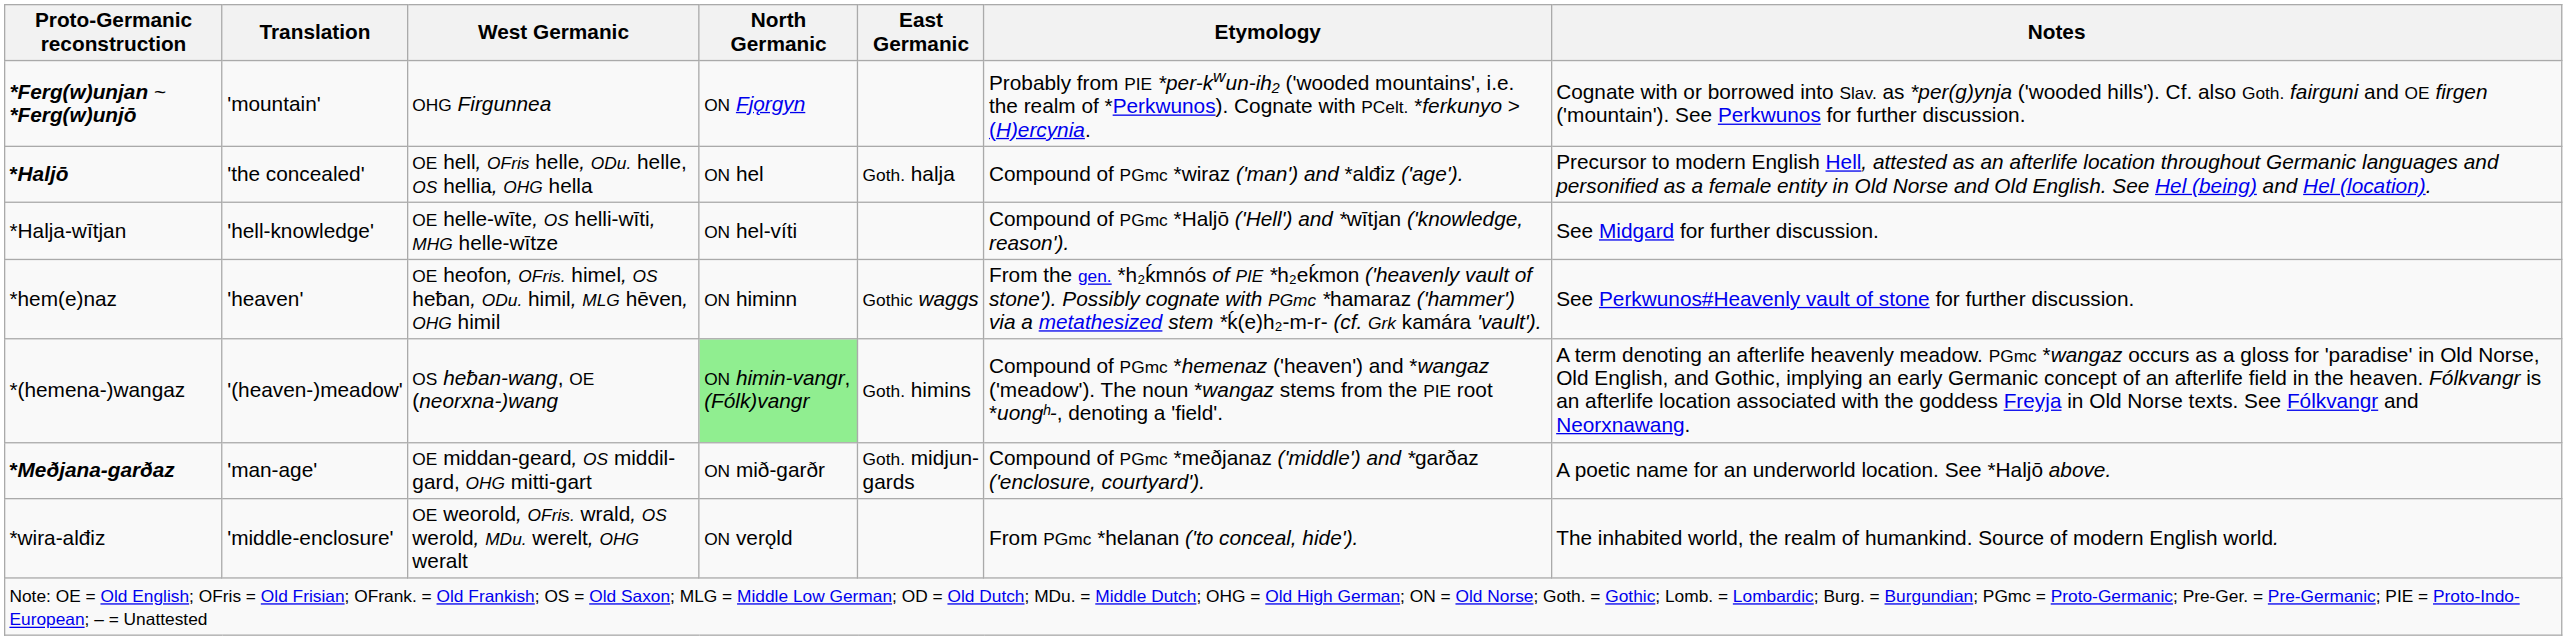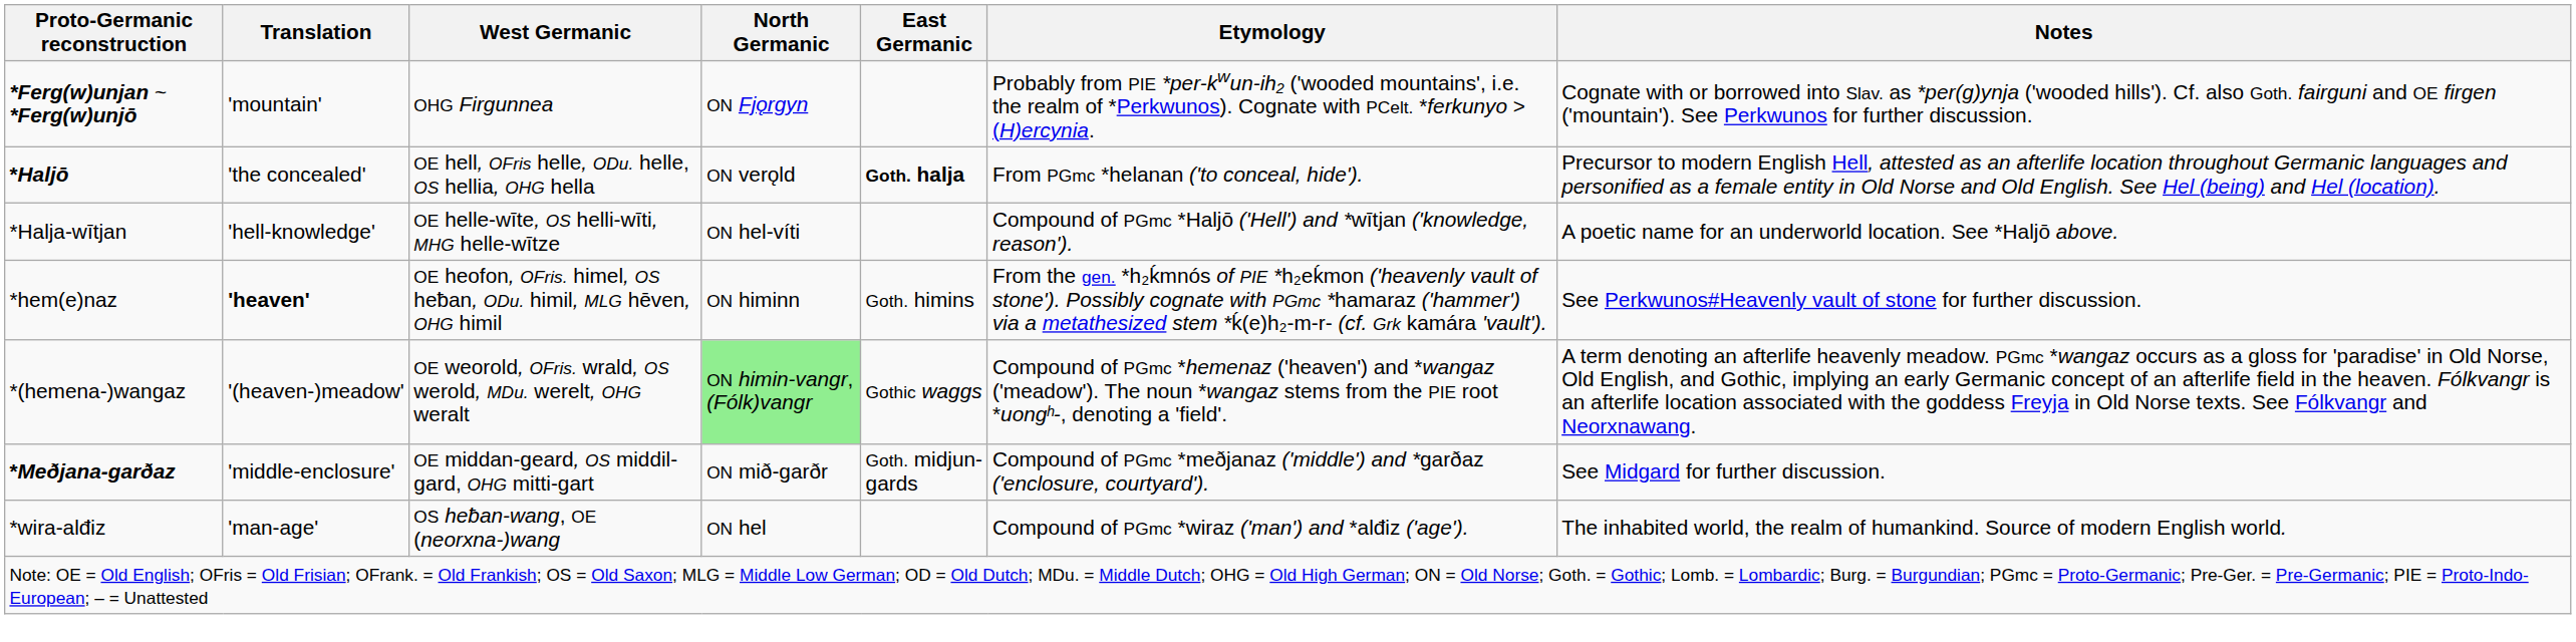*Haljō | North Germanic: ON hel -> ON verǫld
*Haljō | East Germanic: normal -> bold
*Haljō | Etymology: Compound of PGmc *wiraz ('man') and *alđiz ('age'). -> From PGmc *helanan ('to conceal, hide').
*Halja-wītjan | Notes: See Midgard for further discussion. -> A poetic name for an underworld location. See *Haljō above.
*hem(e)naz | Translation: normal -> bold
*hem(e)naz | East Germanic: Gothic waggs -> Goth. himins
*(hemena-)wangaz | West Germanic: OS heƀan-wang, OE (neorxna-)wang -> OE weorold, OFris. wrald, OS werold, MDu. werelt, OHG weralt
*(hemena-)wangaz | East Germanic: Goth. himins -> Gothic waggs
*Meðjana-garðaz | Translation: 'man-age' -> 'middle-enclosure'
*Meðjana-garðaz | Notes: A poetic name for an underworld location. See *Haljō above. -> See Midgard for further discussion.
*wira-alđiz | Translation: 'middle-enclosure' -> 'man-age'
*wira-alđiz | West Germanic: OE weorold, OFris. wrald, OS werold, MDu. werelt, OHG weralt -> OS heƀan-wang, OE (neorxna-)wang
*wira-alđiz | North Germanic: ON verǫld -> ON hel
*wira-alđiz | Etymology: From PGmc *helanan ('to conceal, hide'). -> Compound of PGmc *wiraz ('man') and *alđiz ('age').
